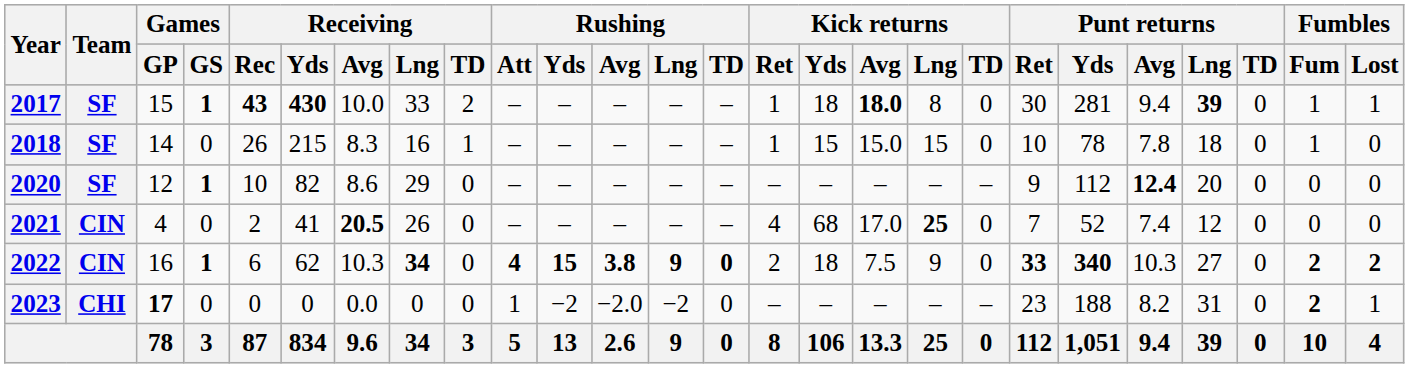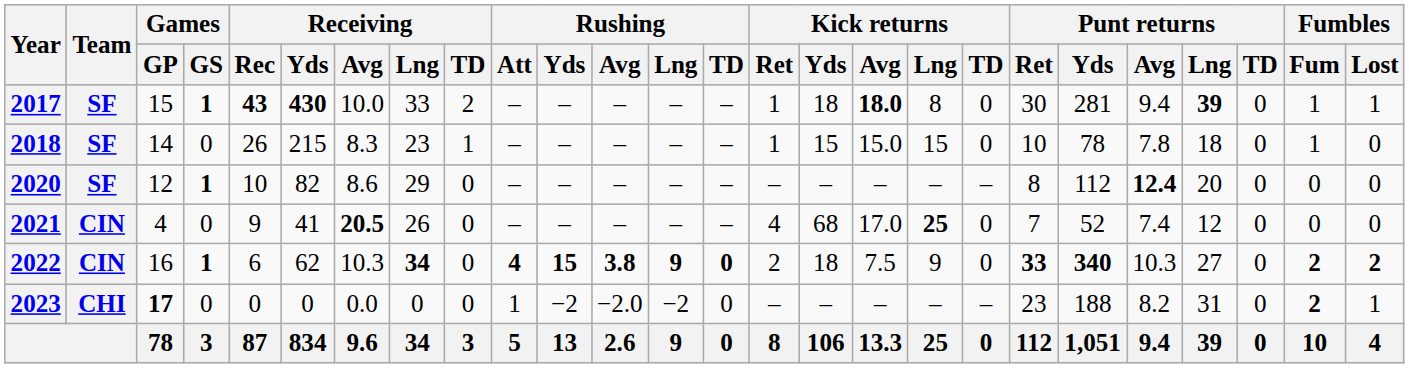2018 | Receiving / Lng: 16 -> 23
2020 | Punt returns / Ret: 9 -> 8
2021 | Receiving / Rec: 2 -> 9
